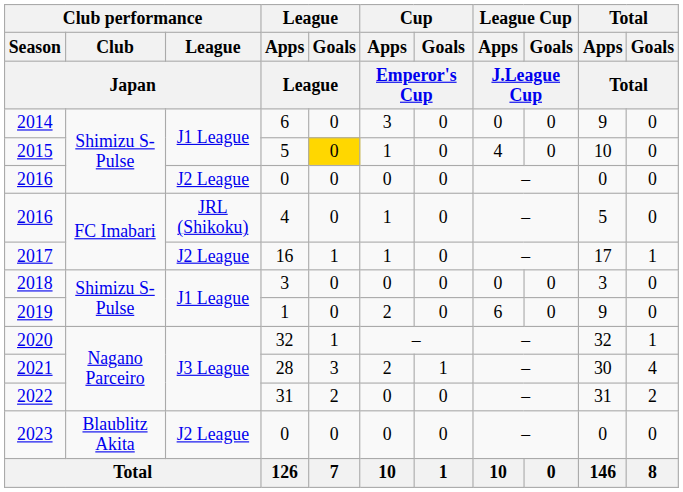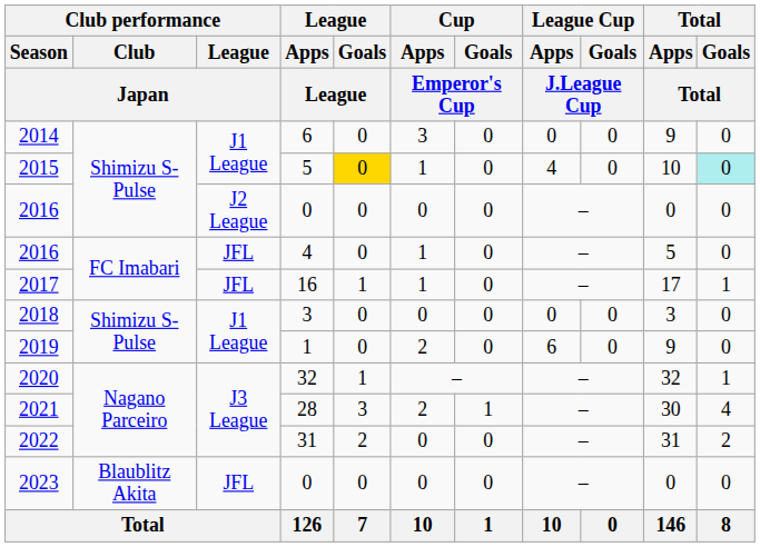2015 | Total / Goals / Total: no background -> paleturquoise background
2016 / 4 | Club performance / League / Japan: JRL (Shikoku) -> JFL
2017 | Club performance / League / Japan: J2 League -> JFL
2023 | Club performance / League / Japan: J2 League -> JFL
